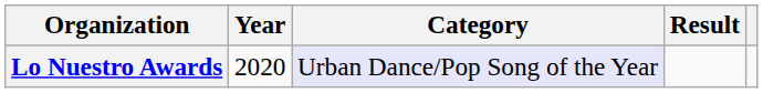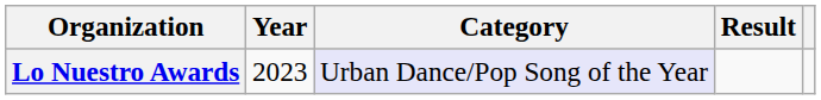Lo Nuestro Awards | Year: 2020 -> 2023
